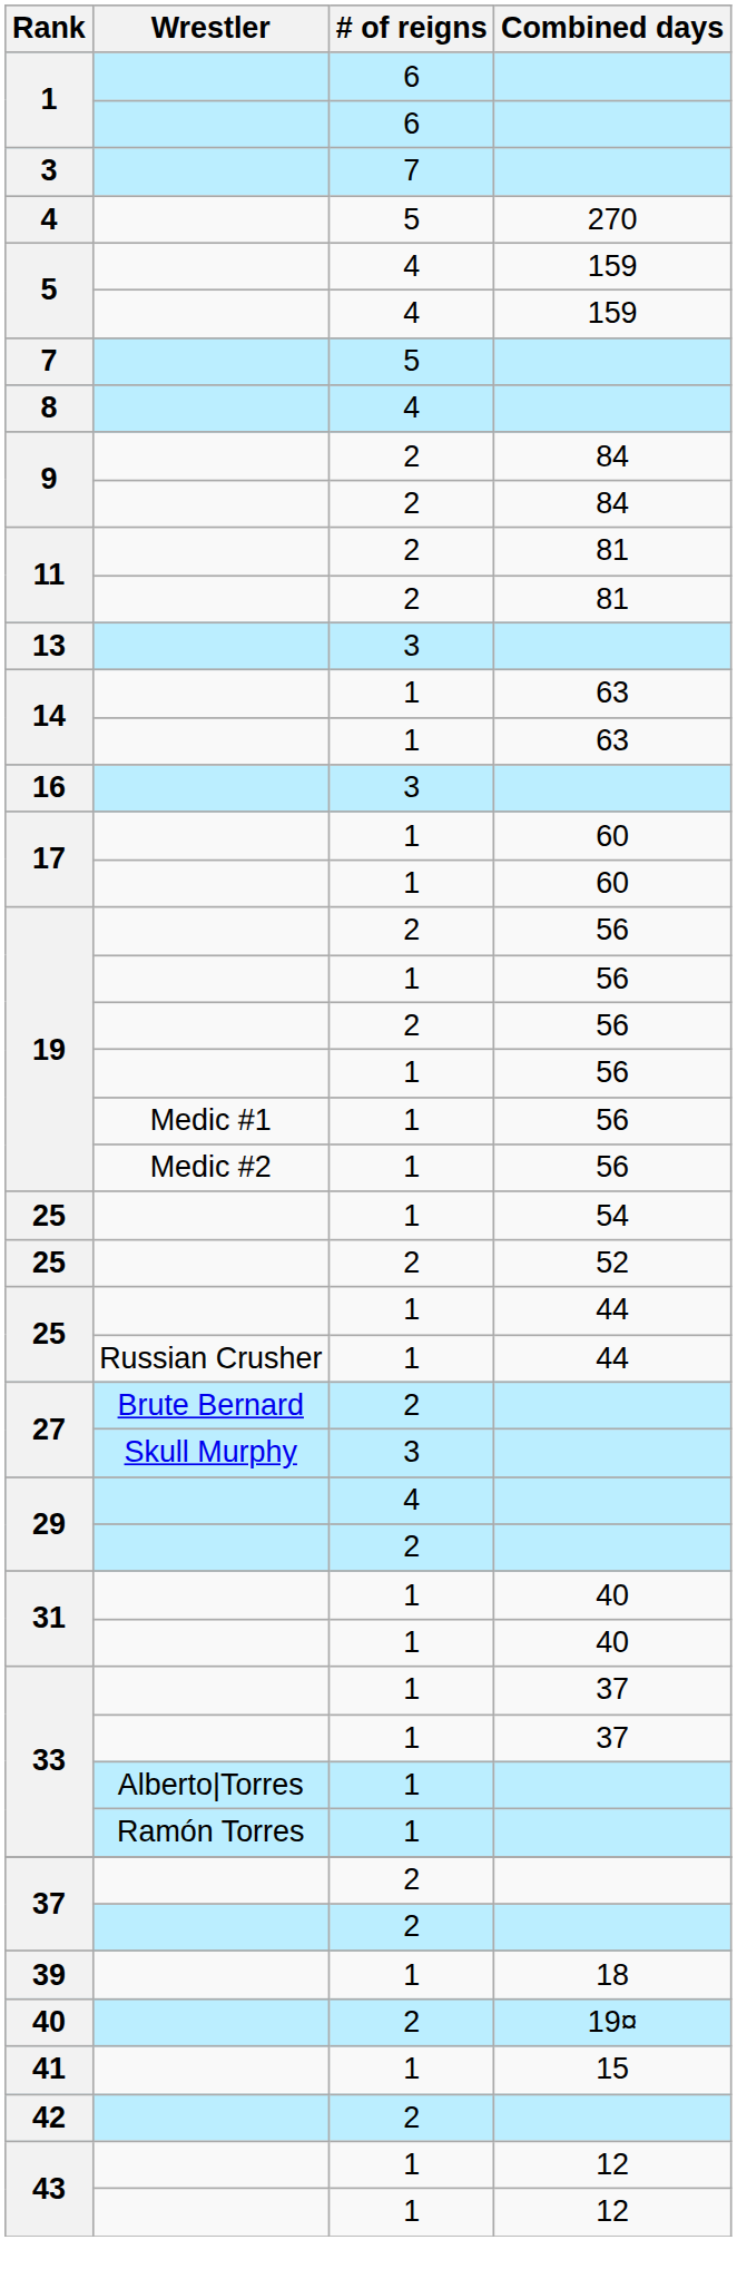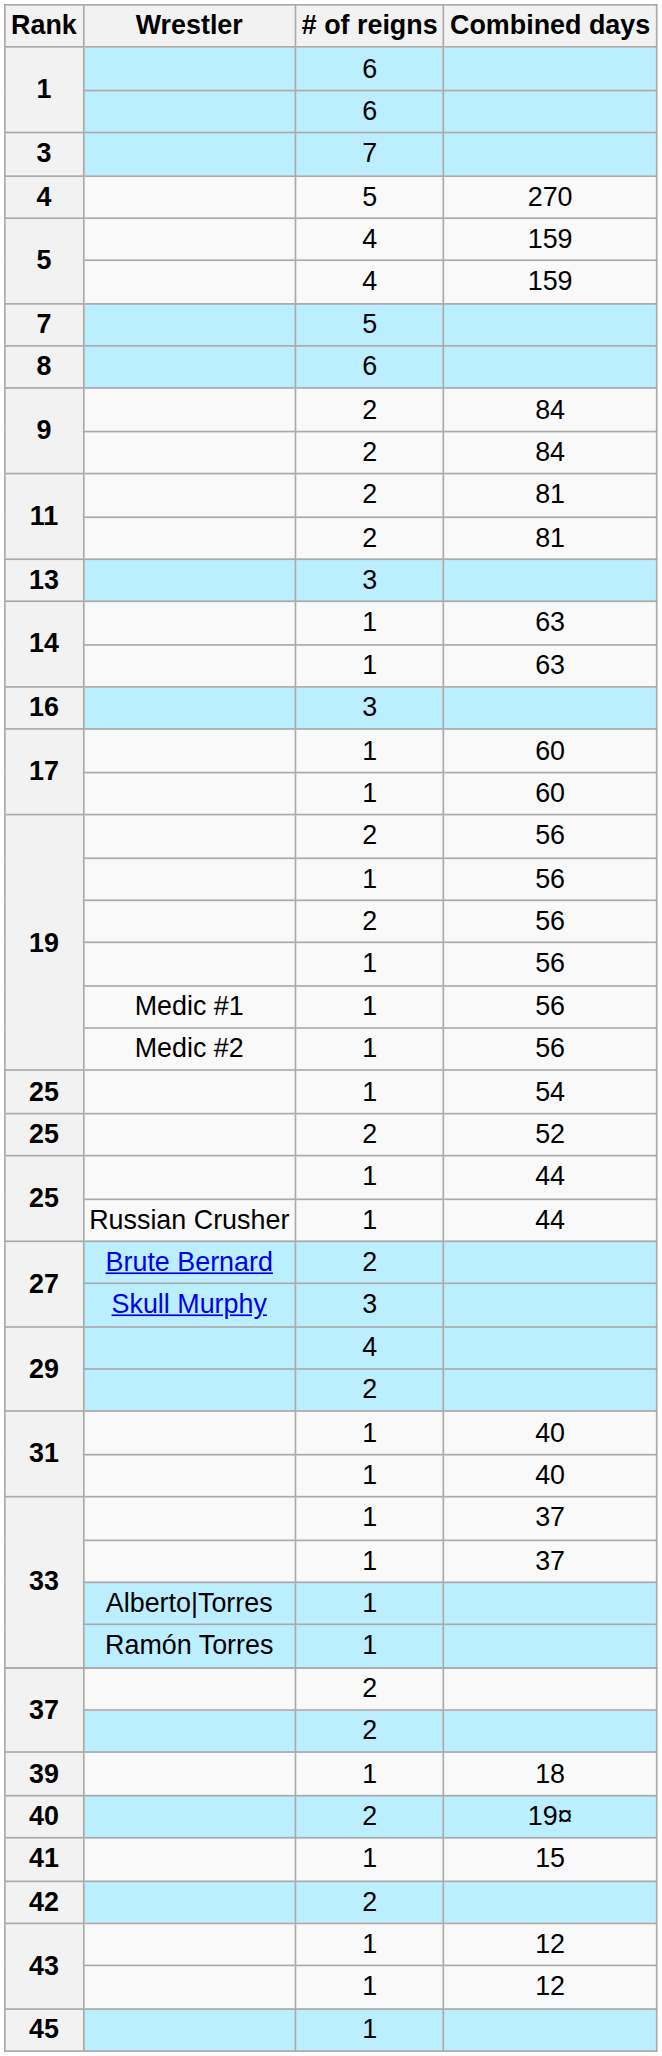8 | # of reigns: 4 -> 6
+ row: 45 | 1
